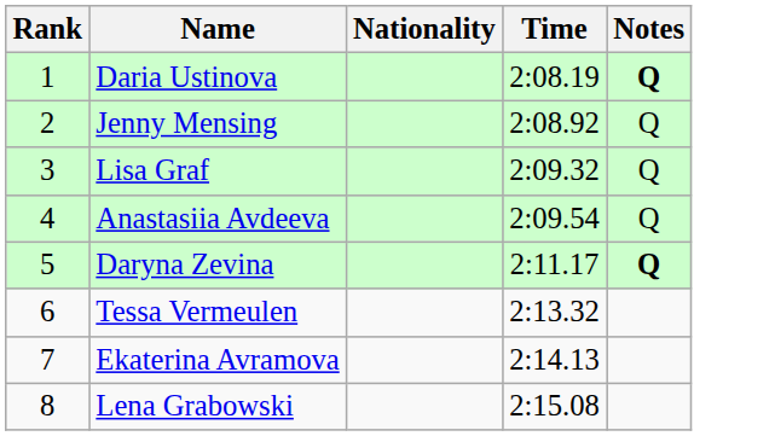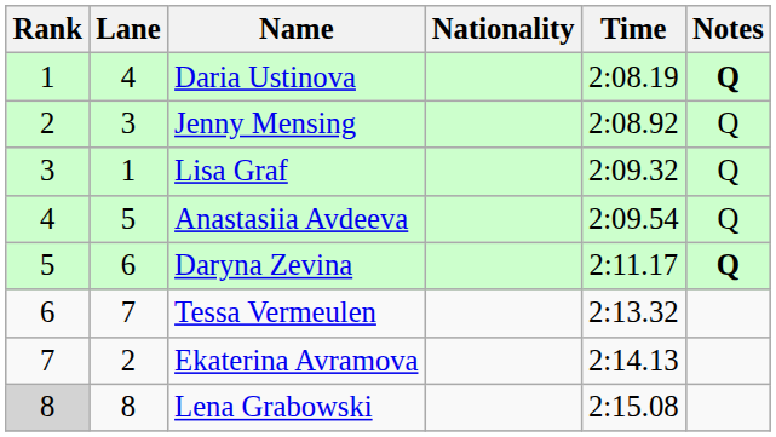+ column: Lane | 4 | 3 | 1 | 5 | 6 | 7 | 2 | 8
Lena Grabowski | Rank: no background -> lightgrey background
